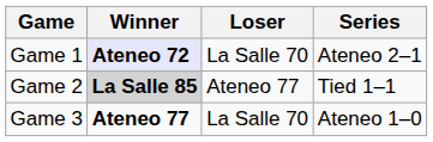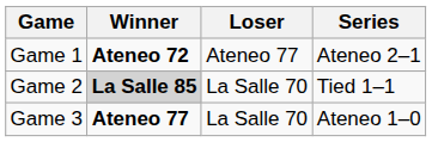Game 1 | Winner: lavender background -> no background
Game 1 | Loser: La Salle 70 -> Ateneo 77
Game 2 | Loser: Ateneo 77 -> La Salle 70
